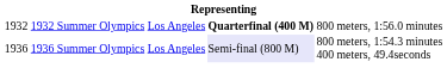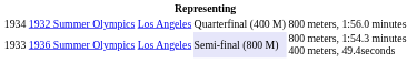1932 Summer Olympics | column 1: 1932 -> 1934
1932 Summer Olympics | column 4: bold -> normal
1936 Summer Olympics | column 1: 1936 -> 1933
